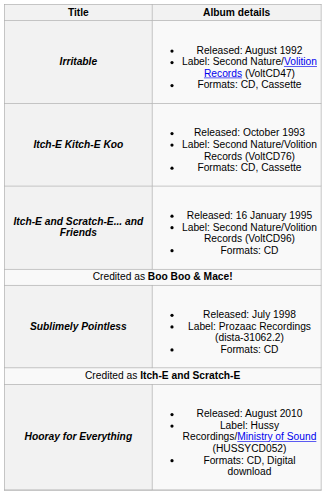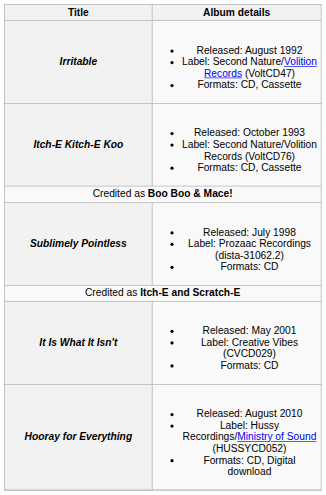- row: Itch-E and Scratch-E... and Friends | Released: 16 January 1995 Label: Second Nature/Volition Records (VoltCD96) Formats: CD
+ row: It Is What It Isn't | Released: May 2001 Label: Creative Vibes (CVCD029) Formats: CD
